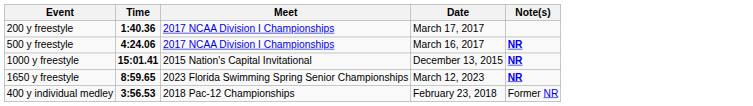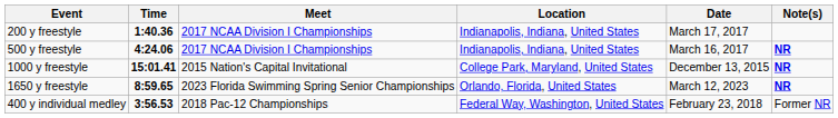+ column: Location | Indianapolis, Indiana, United States | Indianapolis, Indiana, United States | College Park, Maryland, United States | Orlando, Florida, United States | Federal Way, Washington, United States
